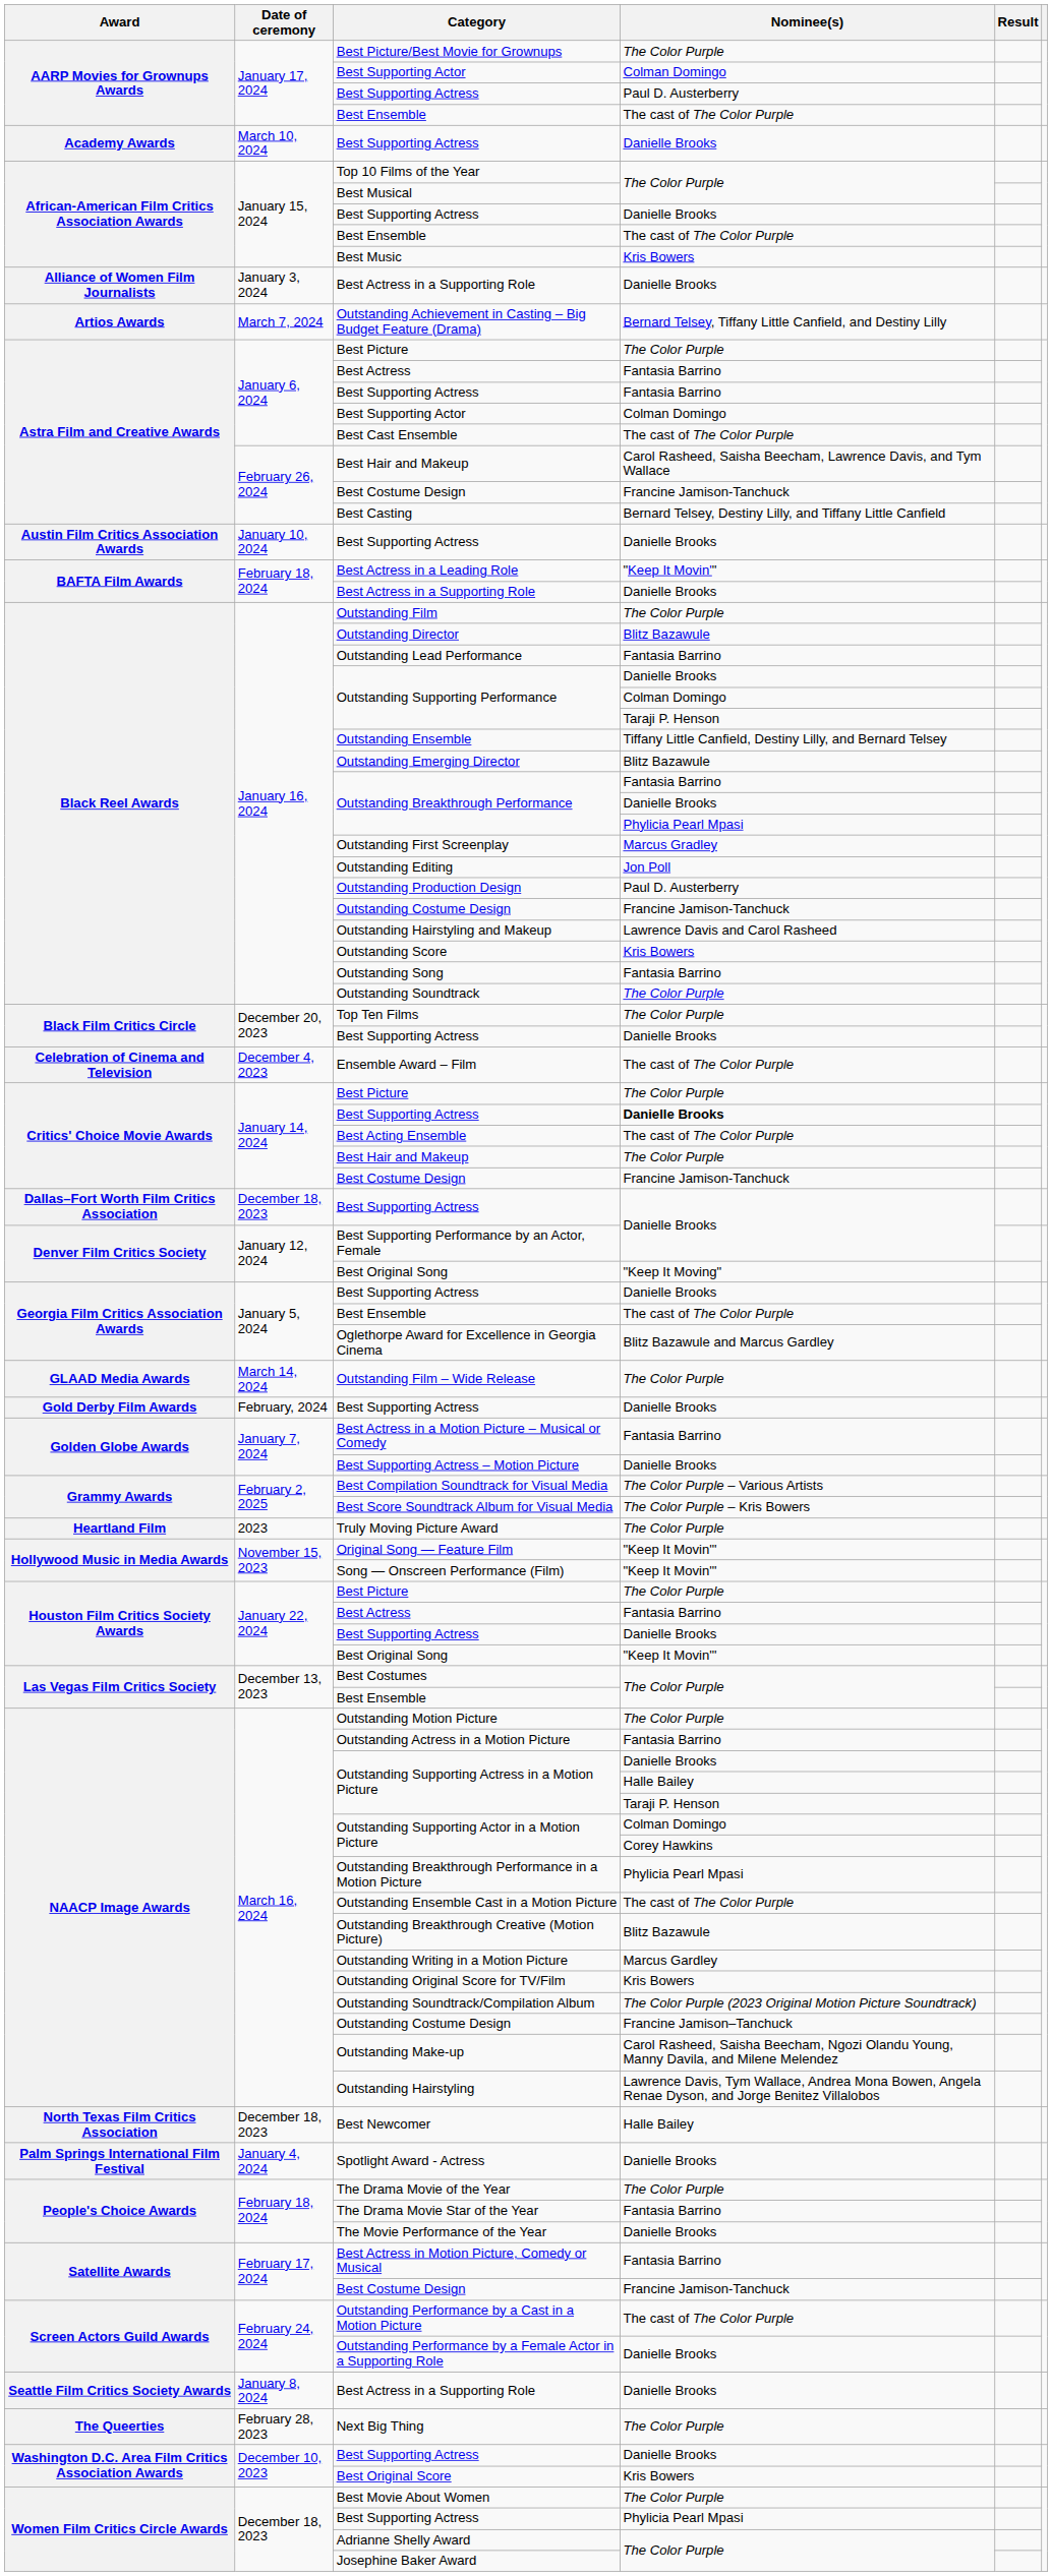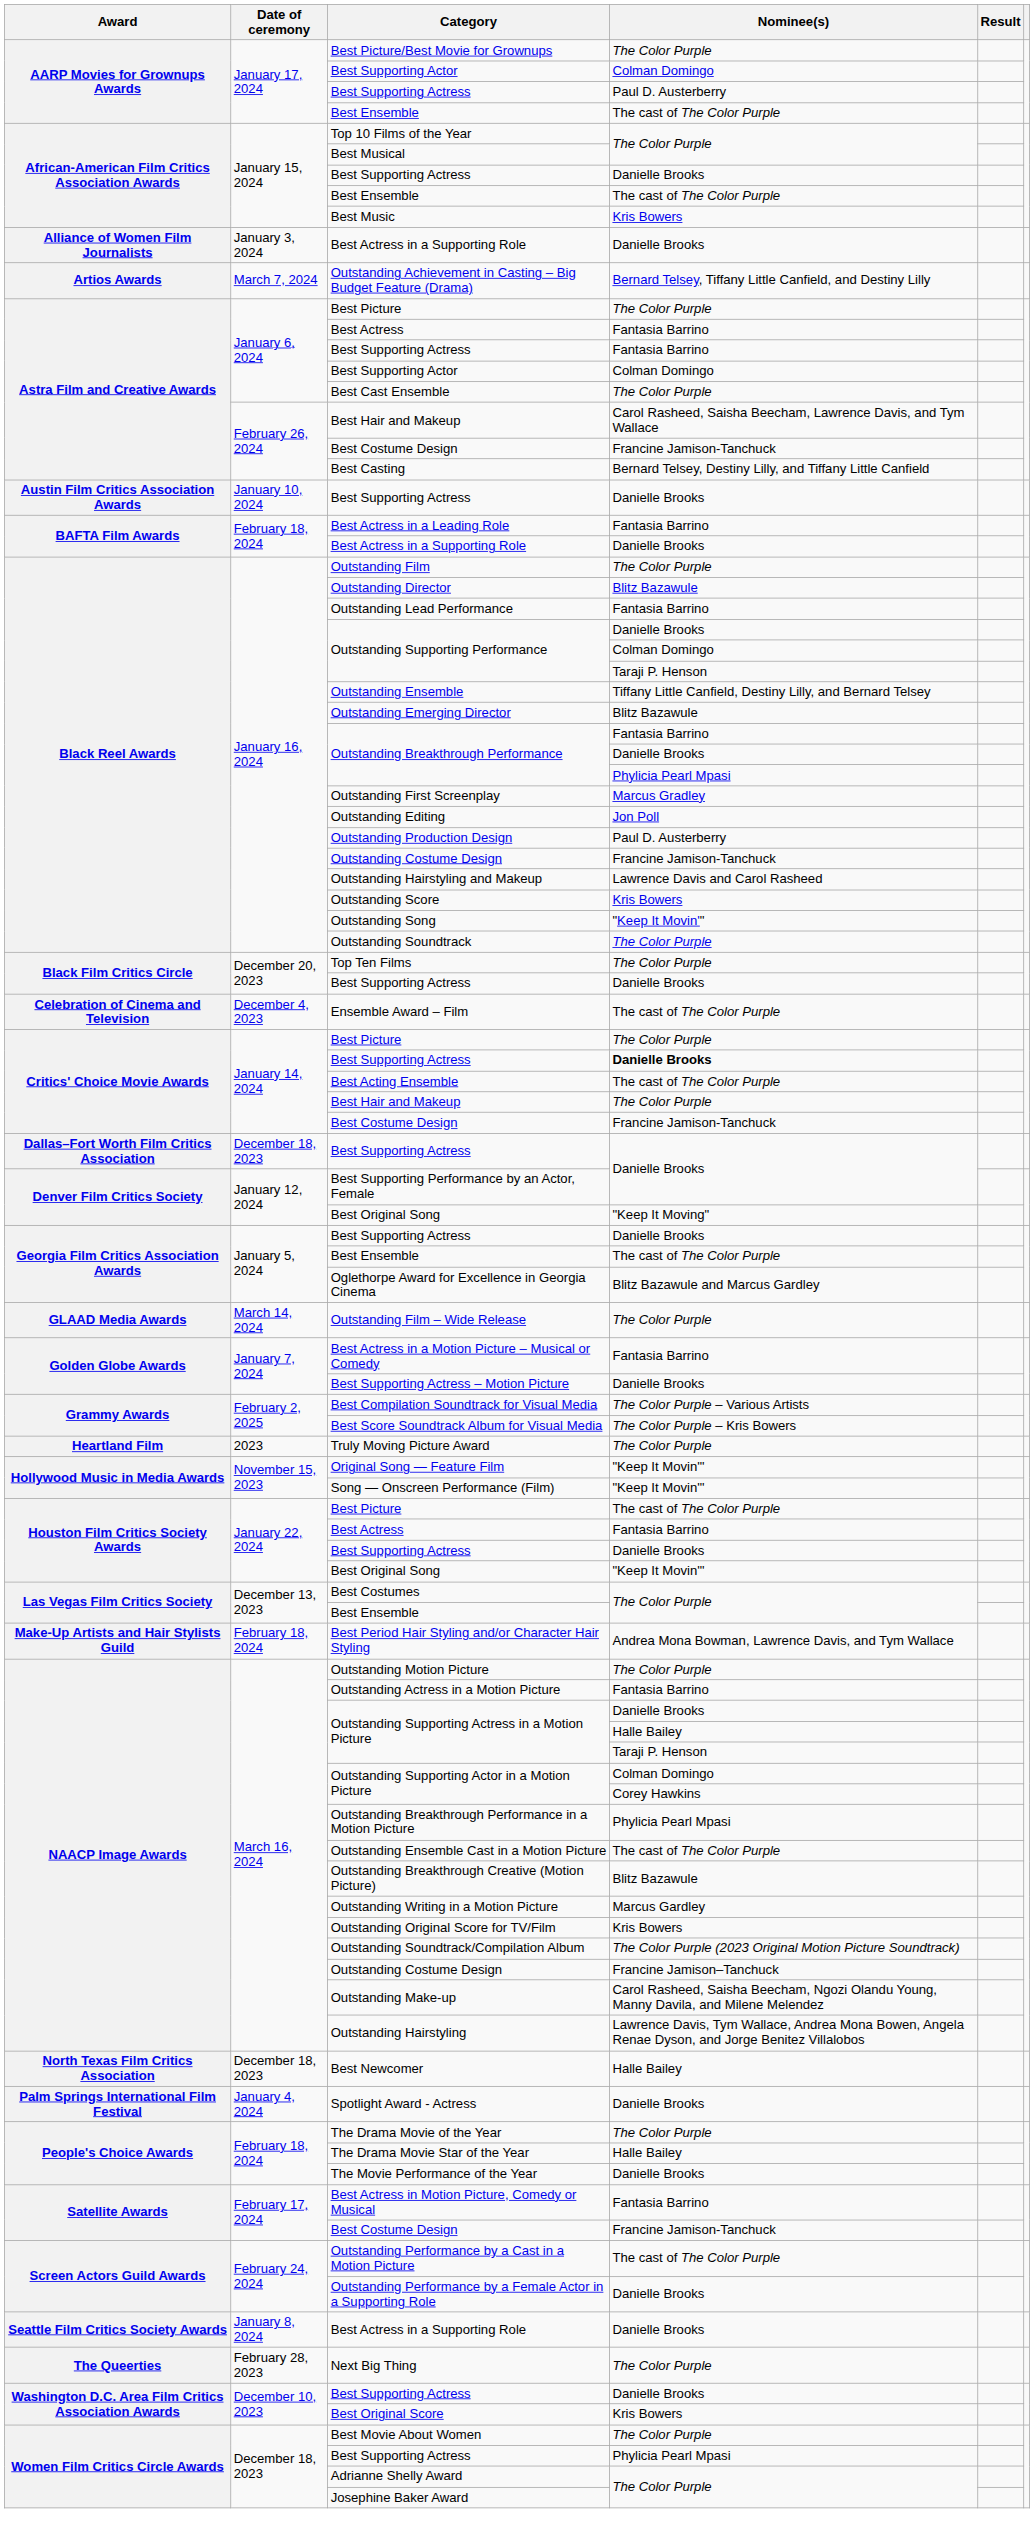- row: Academy Awards | March 10, 2024 | Best Supporting Actress | Danielle Brooks
Best Cast Ensemble | Nominee(s): The cast of The Color Purple -> The Color Purple
Best Actress in a Leading Role | Nominee(s): "Keep It Movin'" -> Fantasia Barrino
Outstanding Song | Nominee(s): Fantasia Barrino -> "Keep It Movin'"
- row: Gold Derby Film Awards | February, 2024 | Best Supporting Actress | Danielle Brooks
Houston Film Critics Society Awards / Best Picture | Nominee(s): The Color Purple -> The cast of The Color Purple
+ row: Make-Up Artists and Hair Stylists Guild | February 18, 2024 | Best Period Hair Styling and/or Character Hair Styling | Andrea Mona Bowman, Lawrence Davis, and Tym Wallace
The Drama Movie Star of the Year | Nominee(s): Fantasia Barrino -> Halle Bailey
